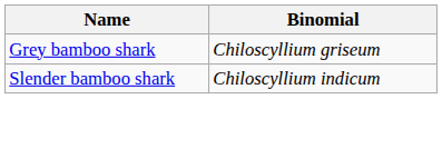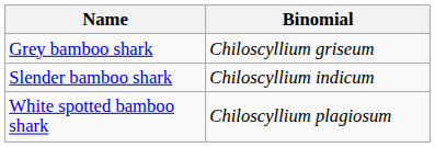+ row: White spotted bamboo shark | Chiloscyllium plagiosum
